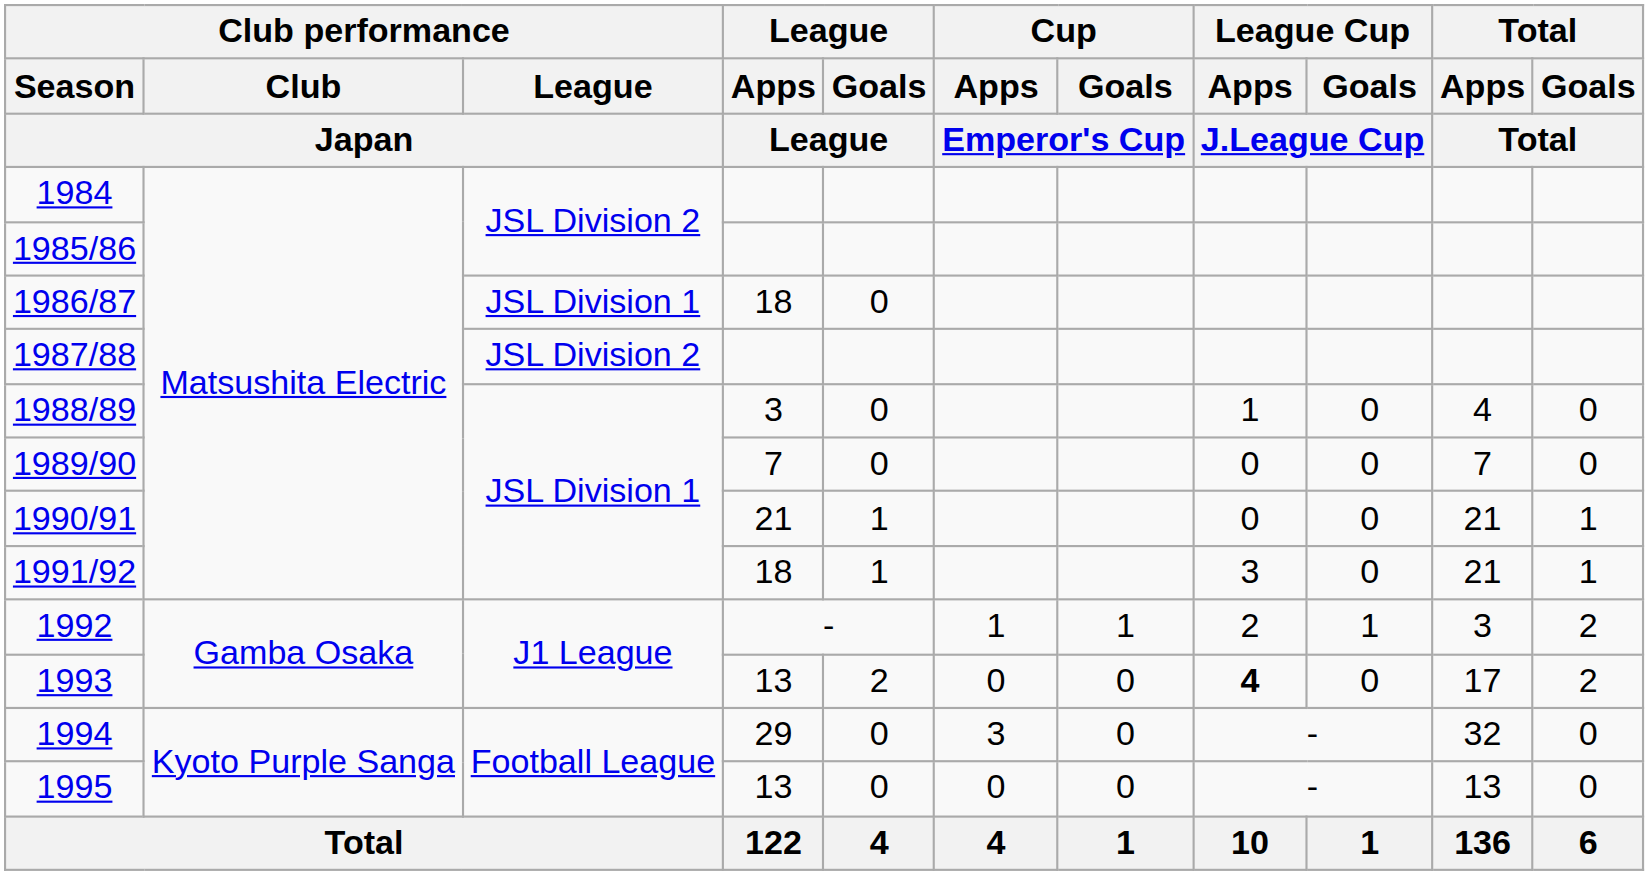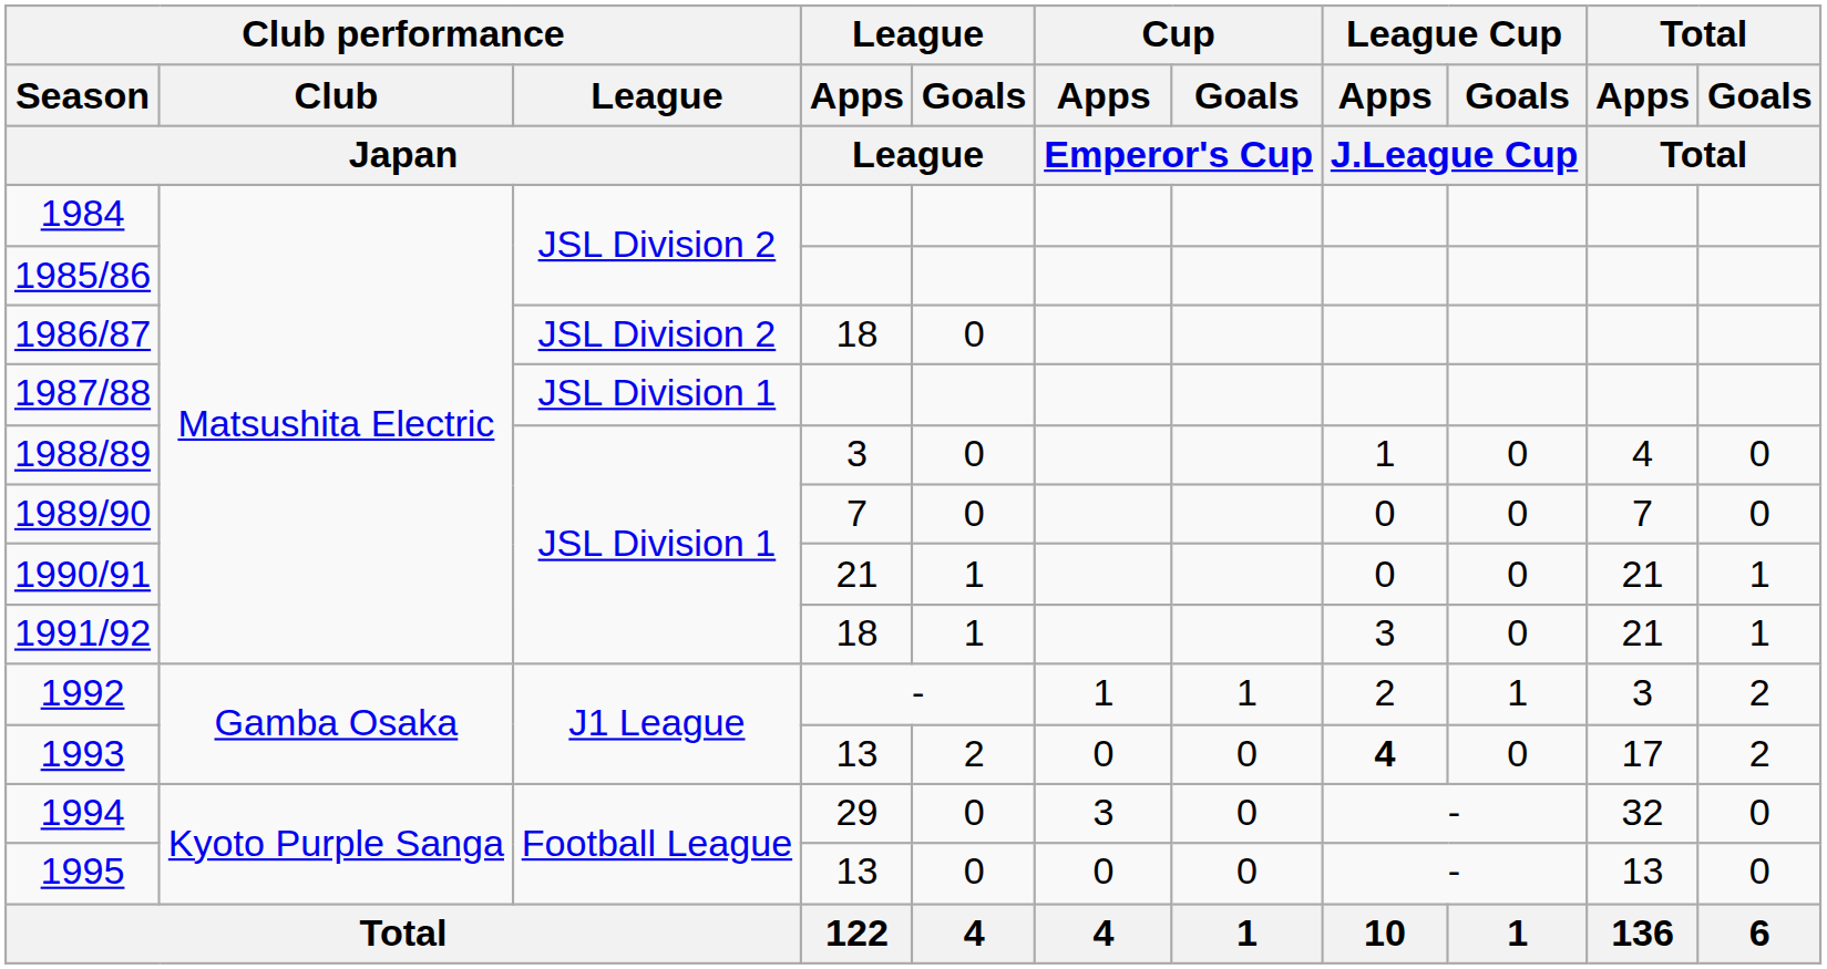1986/87 | Club performance / League / Japan: JSL Division 1 -> JSL Division 2
1987/88 | Club performance / League / Japan: JSL Division 2 -> JSL Division 1
